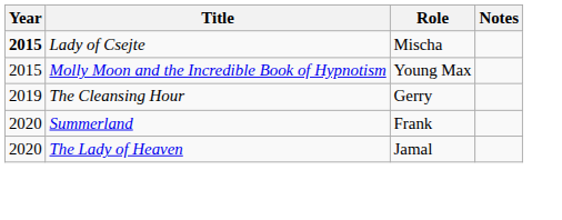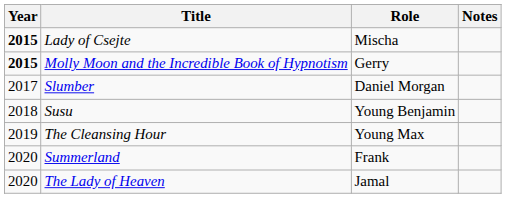Molly Moon and the Incredible Book of Hypnotism | Year: normal -> bold
Molly Moon and the Incredible Book of Hypnotism | Role: Young Max -> Gerry
+ row: 2017 | Slumber | Daniel Morgan
+ row: 2018 | Susu | Young Benjamin
The Cleansing Hour | Role: Gerry -> Young Max
